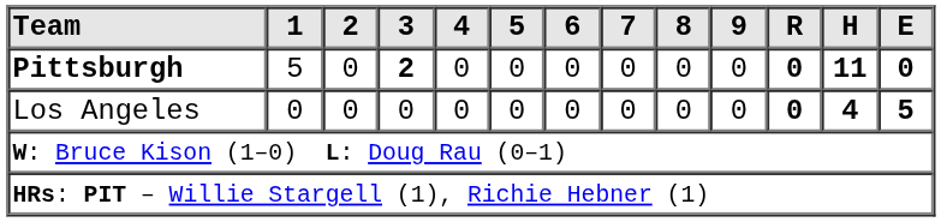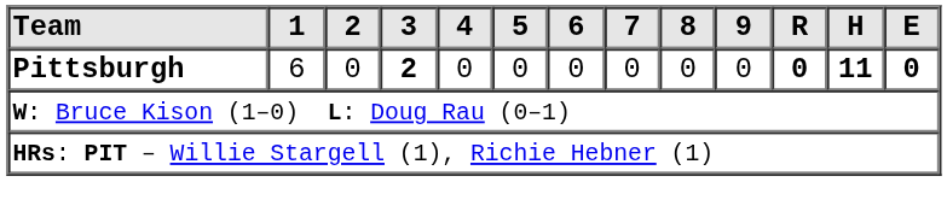Pittsburgh | 1: 5 -> 6
- row: Los Angeles | 0 | 0 | 0 | 0 | 0 | 0 | 0 | 0 | 0 | 0 | 4 | 5
